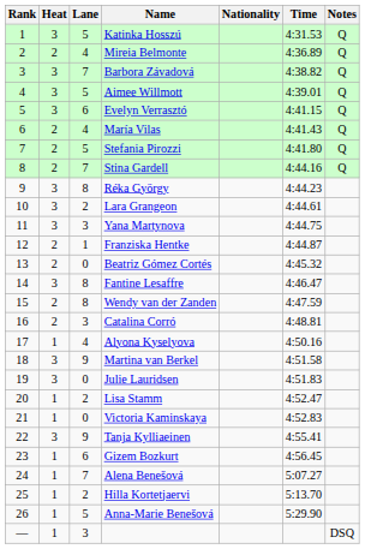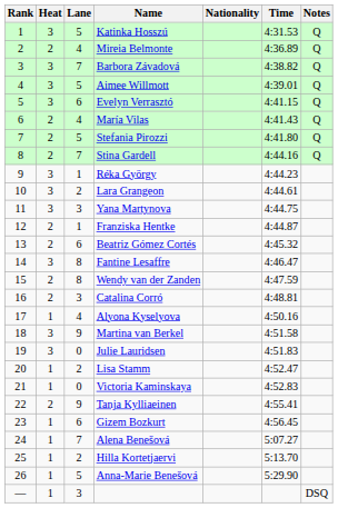Réka György | Lane: 8 -> 1
Beatriz Gómez Cortés | Lane: 0 -> 6
Tanja Kylliaeinen | Heat: 3 -> 2
